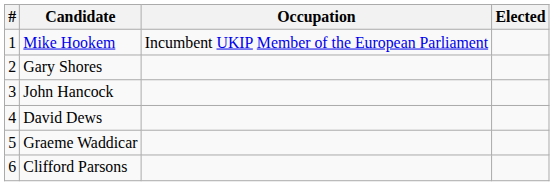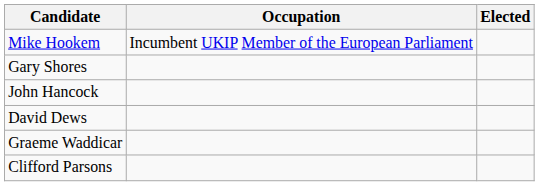- column: # | 1 | 2 | 3 | 4 | 5 | 6
